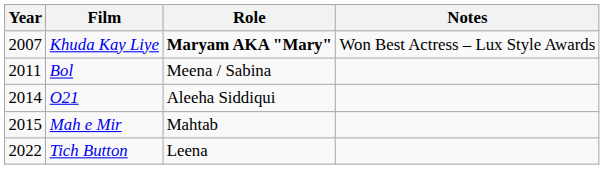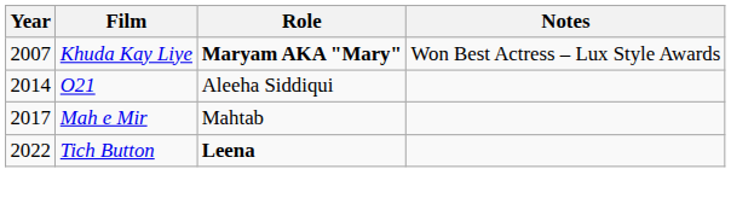- row: 2011 | Bol | Meena / Sabina
Mah e Mir | Year: 2015 -> 2017
Tich Button | Role: normal -> bold
